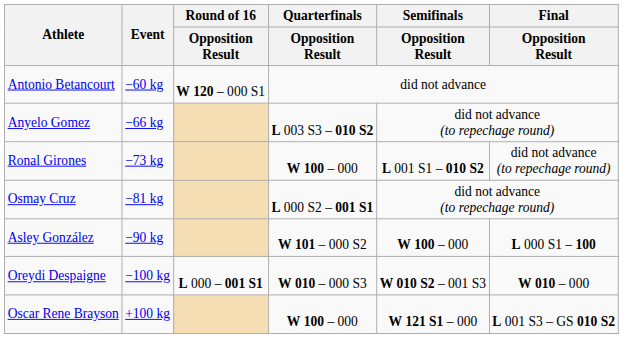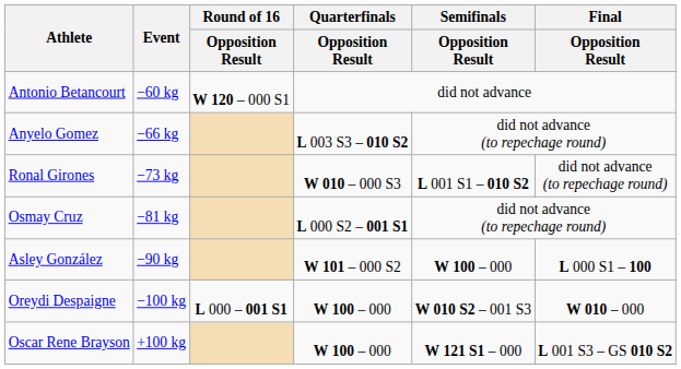Ronal Girones | Quarterfinals / Opposition Result: W 100 – 000 -> W 010 – 000 S3
Oreydi Despaigne | Quarterfinals / Opposition Result: W 010 – 000 S3 -> W 100 – 000
